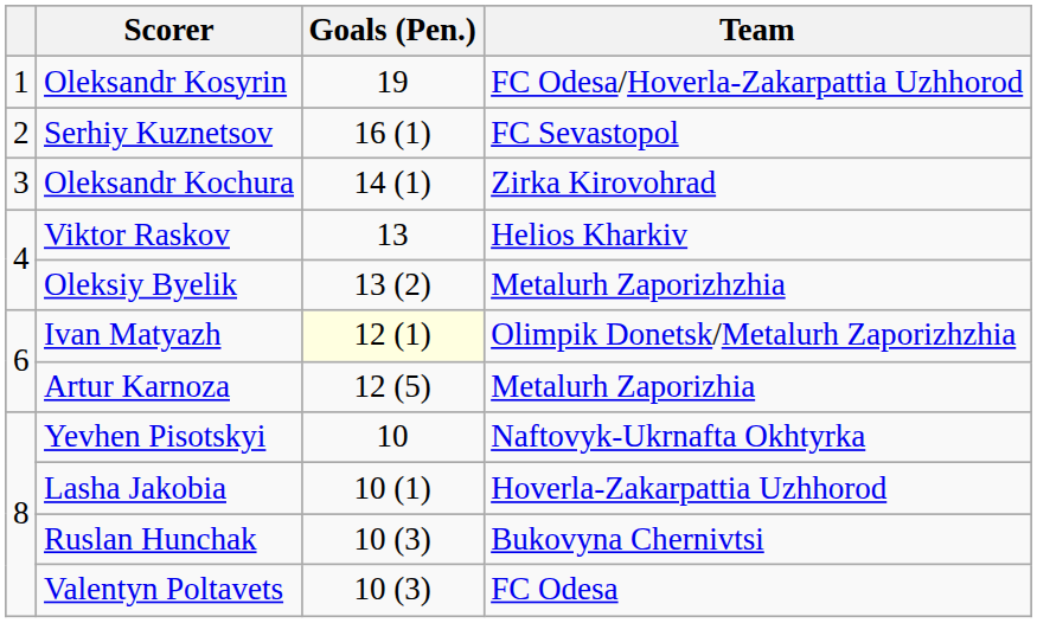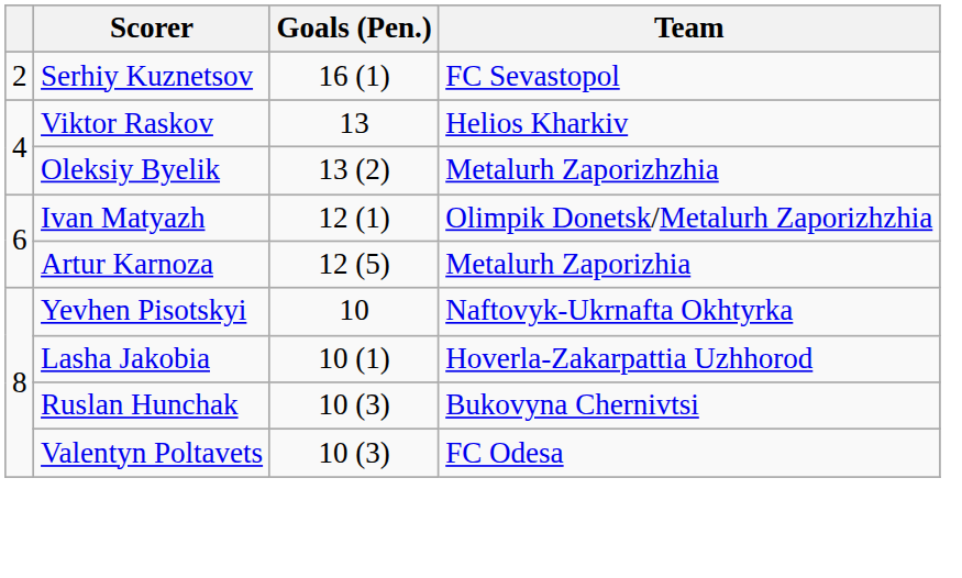- row: 1 | Oleksandr Kosyrin | 19 | FC Odesa/Hoverla-Zakarpattia Uzhhorod
- row: 3 | Oleksandr Kochura | 14 (1) | Zirka Kirovohrad
Ivan Matyazh | Goals (Pen.): lightyellow background -> no background
